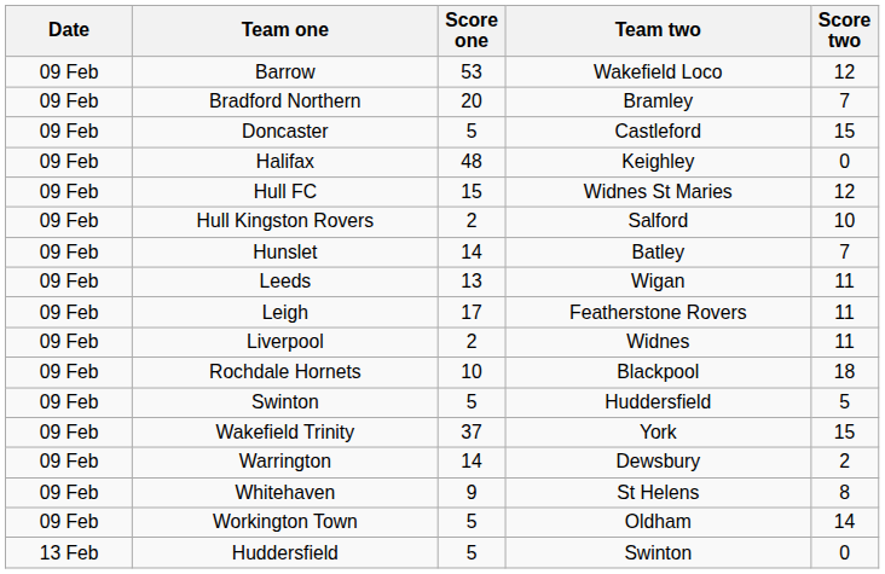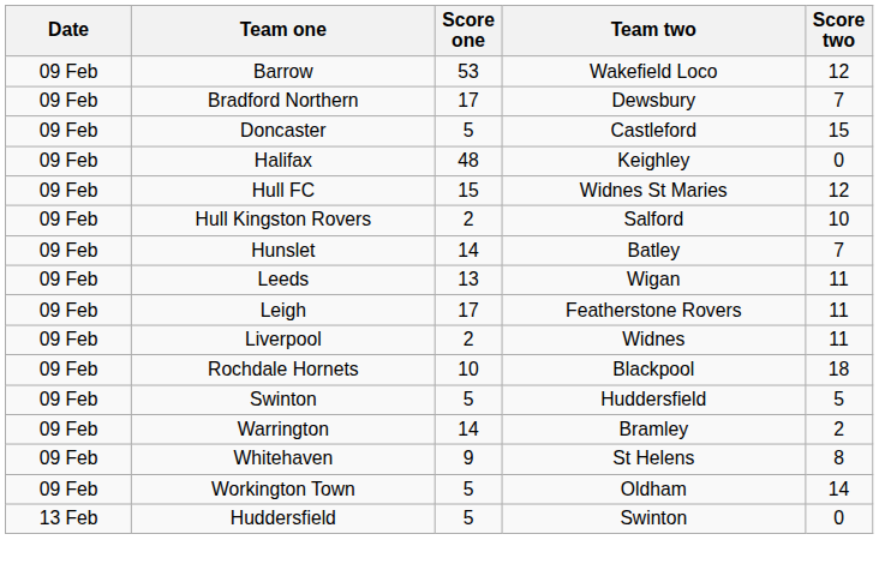Bradford Northern | Score one: 20 -> 17
Bradford Northern | Team two: Bramley -> Dewsbury
- row: 09 Feb | Wakefield Trinity | 37 | York | 15
Warrington | Team two: Dewsbury -> Bramley
